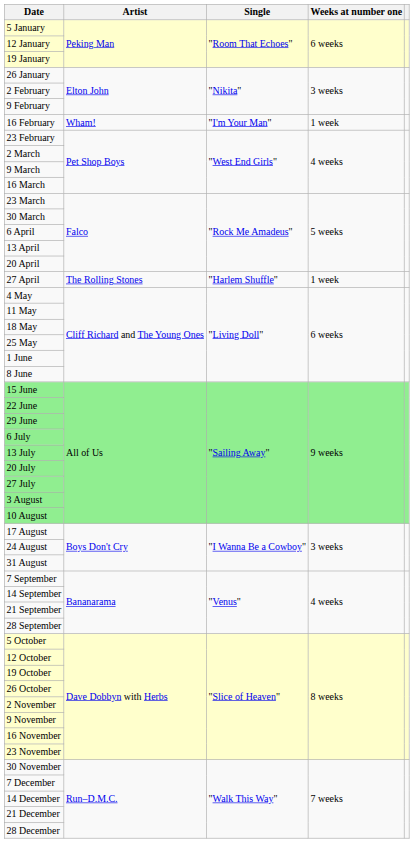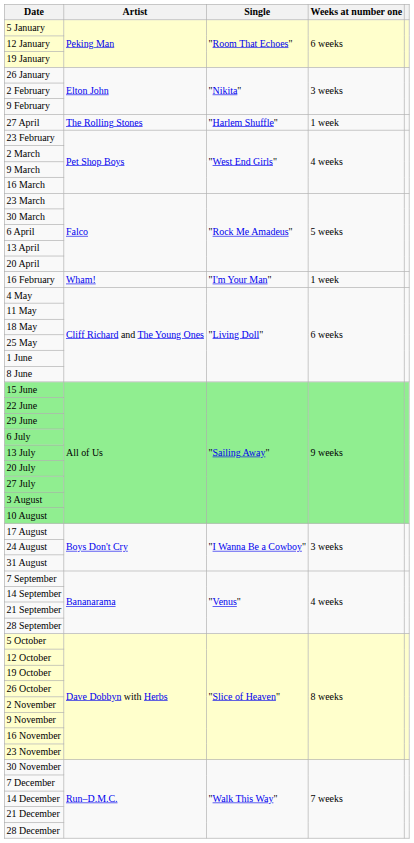rows swapped: 16 February <-> 27 April
